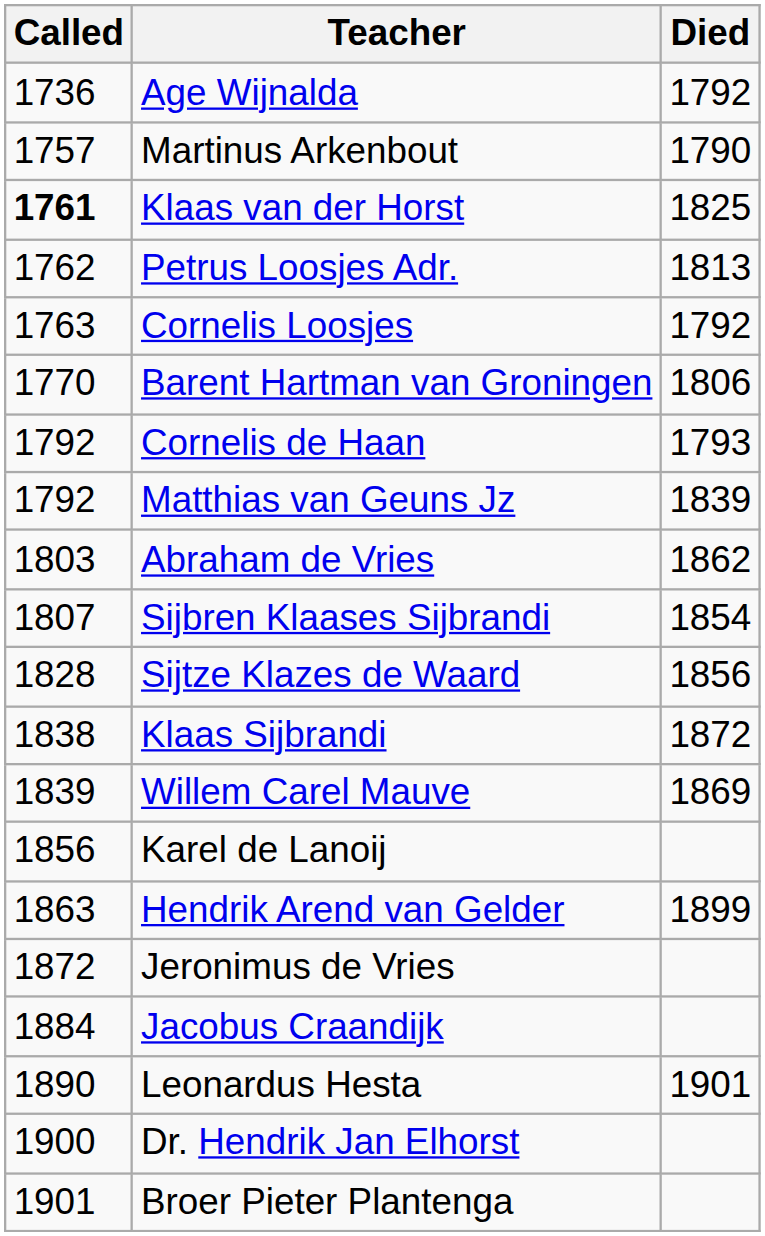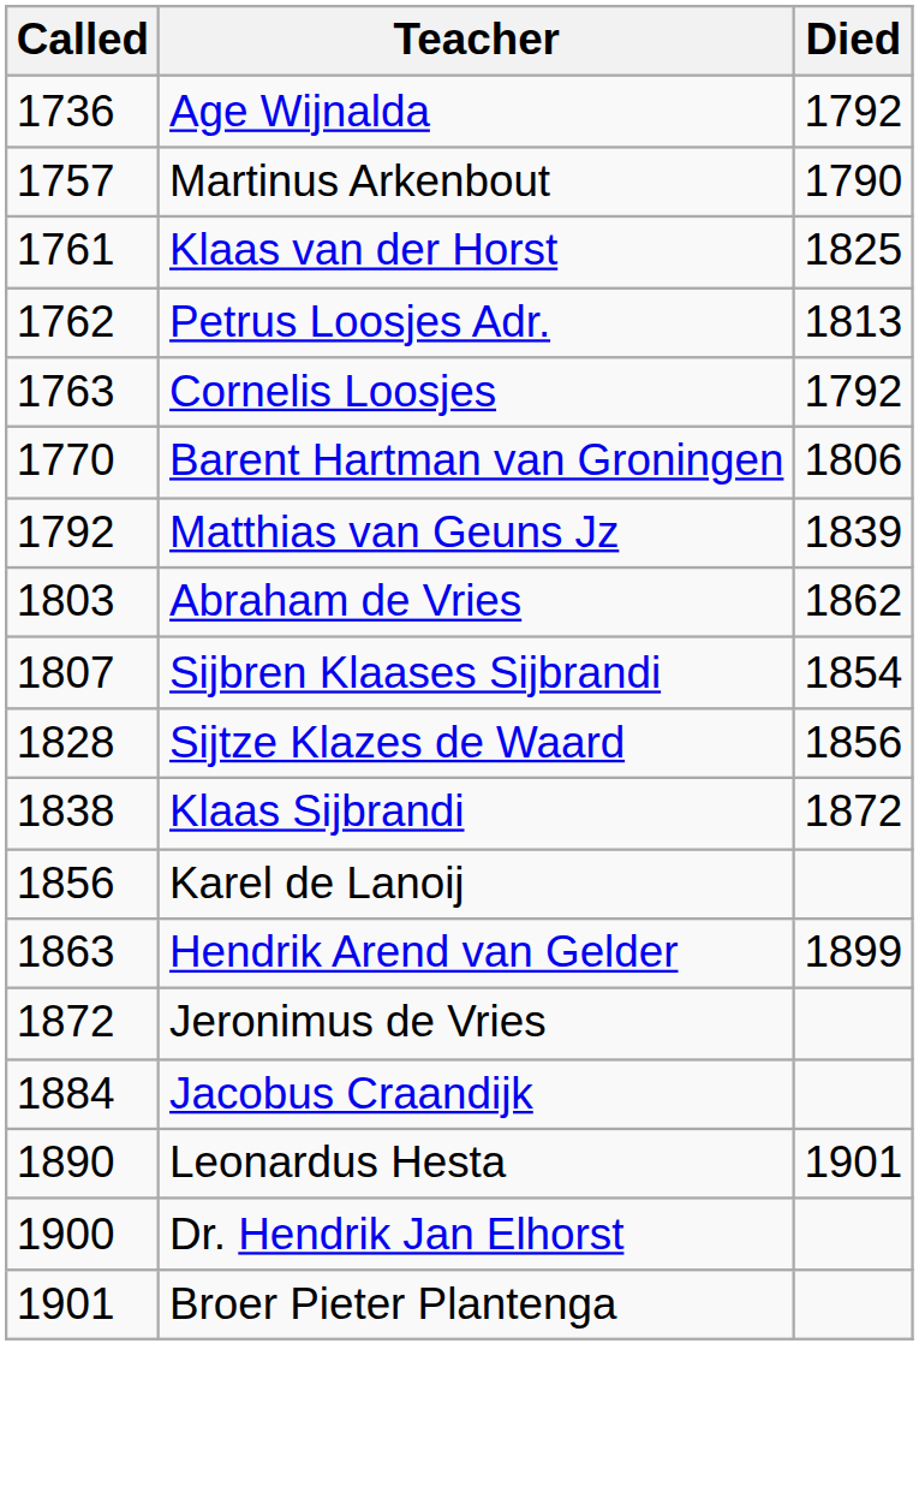Klaas van der Horst | Called: bold -> normal
- row: 1792 | Cornelis de Haan | 1793
- row: 1839 | Willem Carel Mauve | 1869
